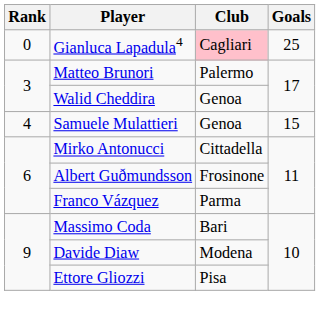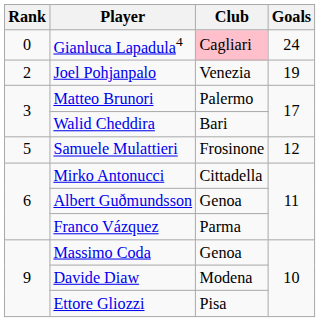Gianluca Lapadula4 | Goals: 25 -> 24
+ row: 2 | Joel Pohjanpalo | Venezia | 19
Walid Cheddira | Club: Genoa -> Bari
Samuele Mulattieri | Rank: 4 -> 5
Samuele Mulattieri | Club: Genoa -> Frosinone
Samuele Mulattieri | Goals: 15 -> 12
Albert Guðmundsson | Club: Frosinone -> Genoa
Massimo Coda | Club: Bari -> Genoa
